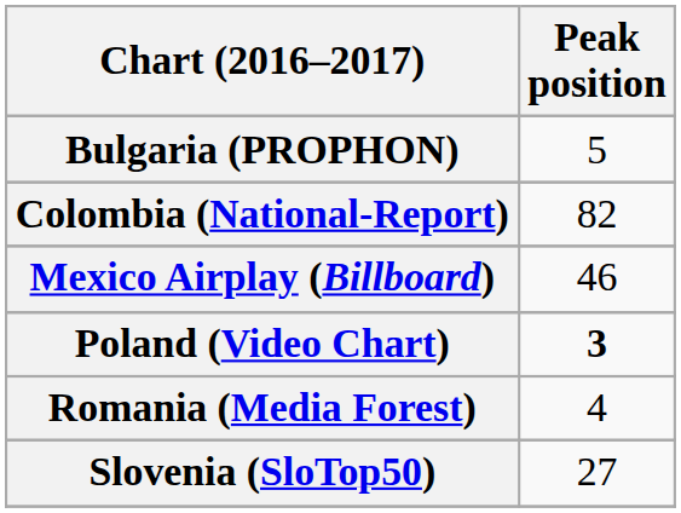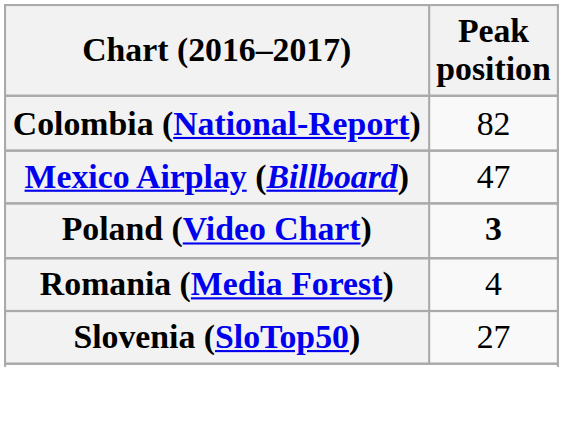- row: Bulgaria (PROPHON) | 5
Mexico Airplay (Billboard) | Peak position: 46 -> 47
